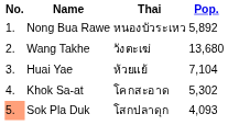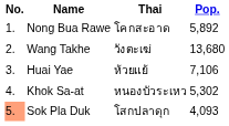Nong Bua Rawe | Thai: หนองบัวระเหว -> โคกสะอาด
Huai Yae | Pop.: 7,104 -> 7,106
Khok Sa-at | Thai: โคกสะอาด -> หนองบัวระเหว
